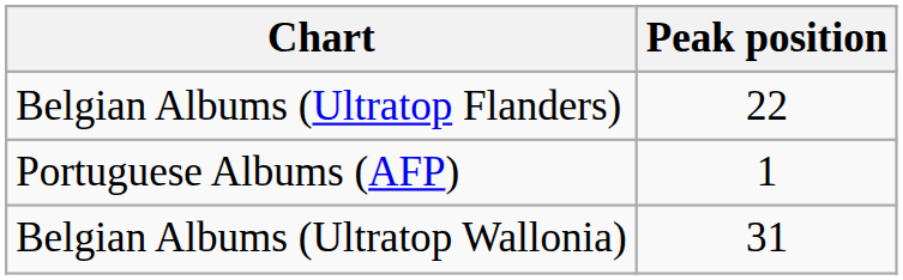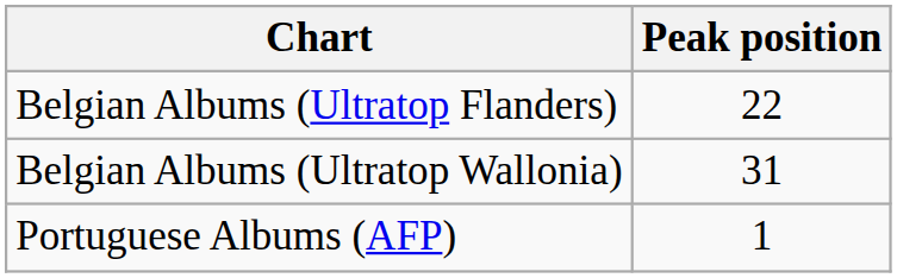rows swapped: Belgian Albums (Ultratop Wallonia) <-> Portuguese Albums (AFP)
